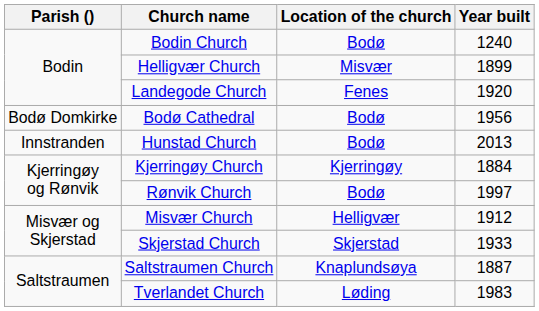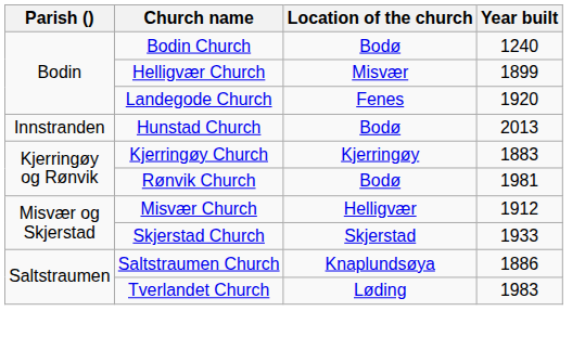- row: Bodø Domkirke | Bodø Cathedral | Bodø | 1956
Kjerringøy Church | Year built: 1884 -> 1883
Rønvik Church | Year built: 1997 -> 1981
Saltstraumen Church | Year built: 1887 -> 1886
